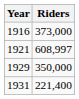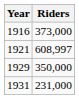1931 | Riders: 221,400 -> 231,000
